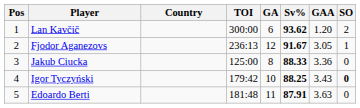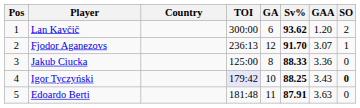Fjodor Aganezovs | Sv%: 91.67 -> 91.70
Fjodor Aganezovs | GAA: 3.05 -> 3.07
Igor Tyczyński | TOI: no background -> lavender background
